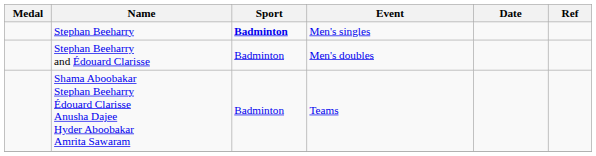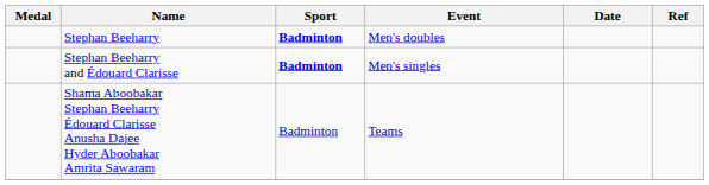Stephan Beeharry | Event: Men's singles -> Men's doubles
Stephan Beeharry and Édouard Clarisse | Sport: normal -> bold
Stephan Beeharry and Édouard Clarisse | Event: Men's doubles -> Men's singles
